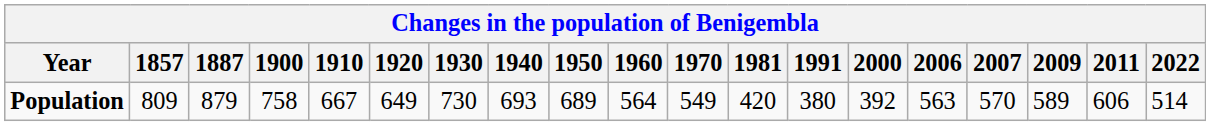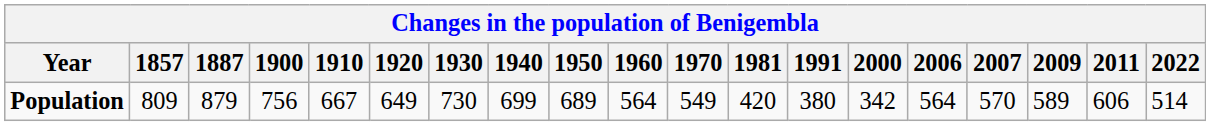Population | 1900: 758 -> 756
Population | 1940: 693 -> 699
Population | 2000: 392 -> 342
Population | 2006: 563 -> 564
